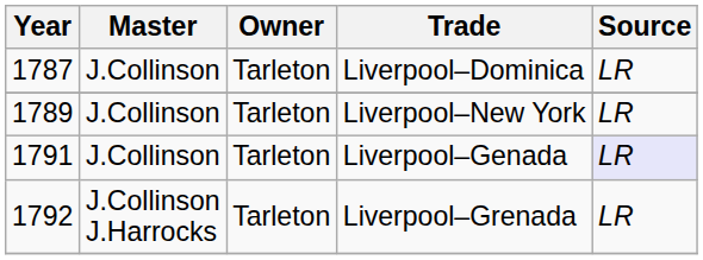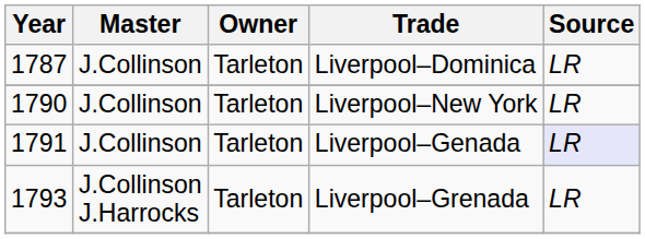Liverpool–New York | Year: 1789 -> 1790
Liverpool–Grenada | Year: 1792 -> 1793
